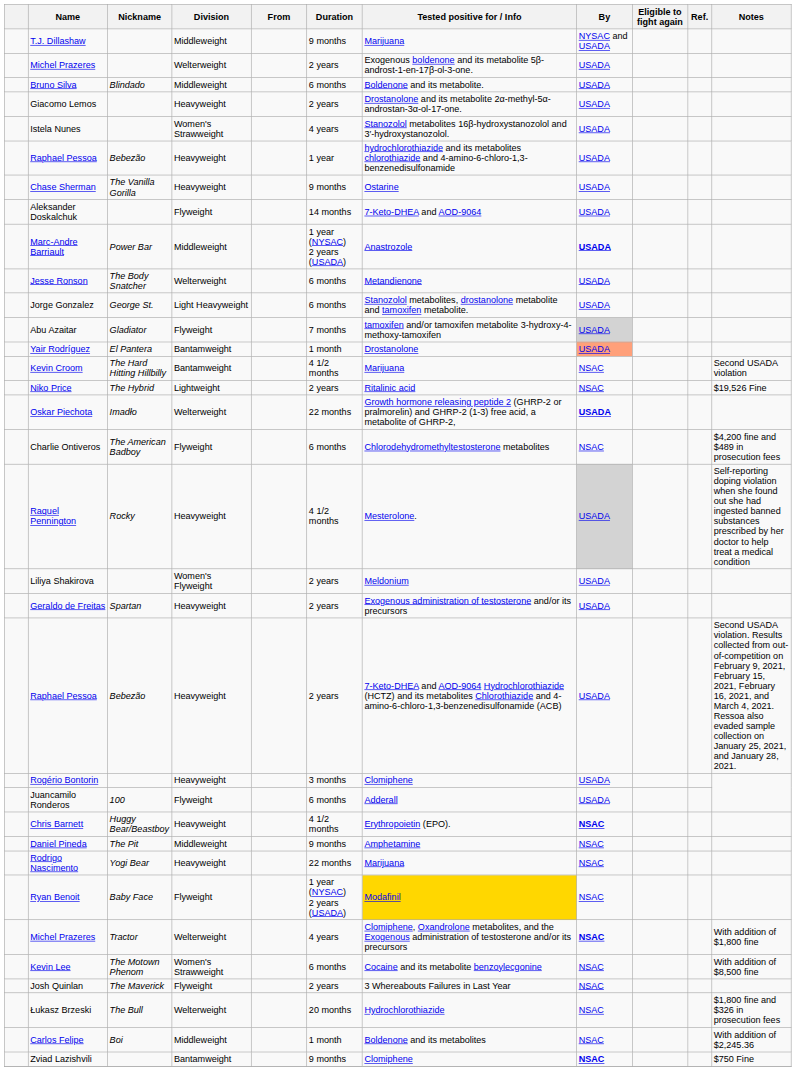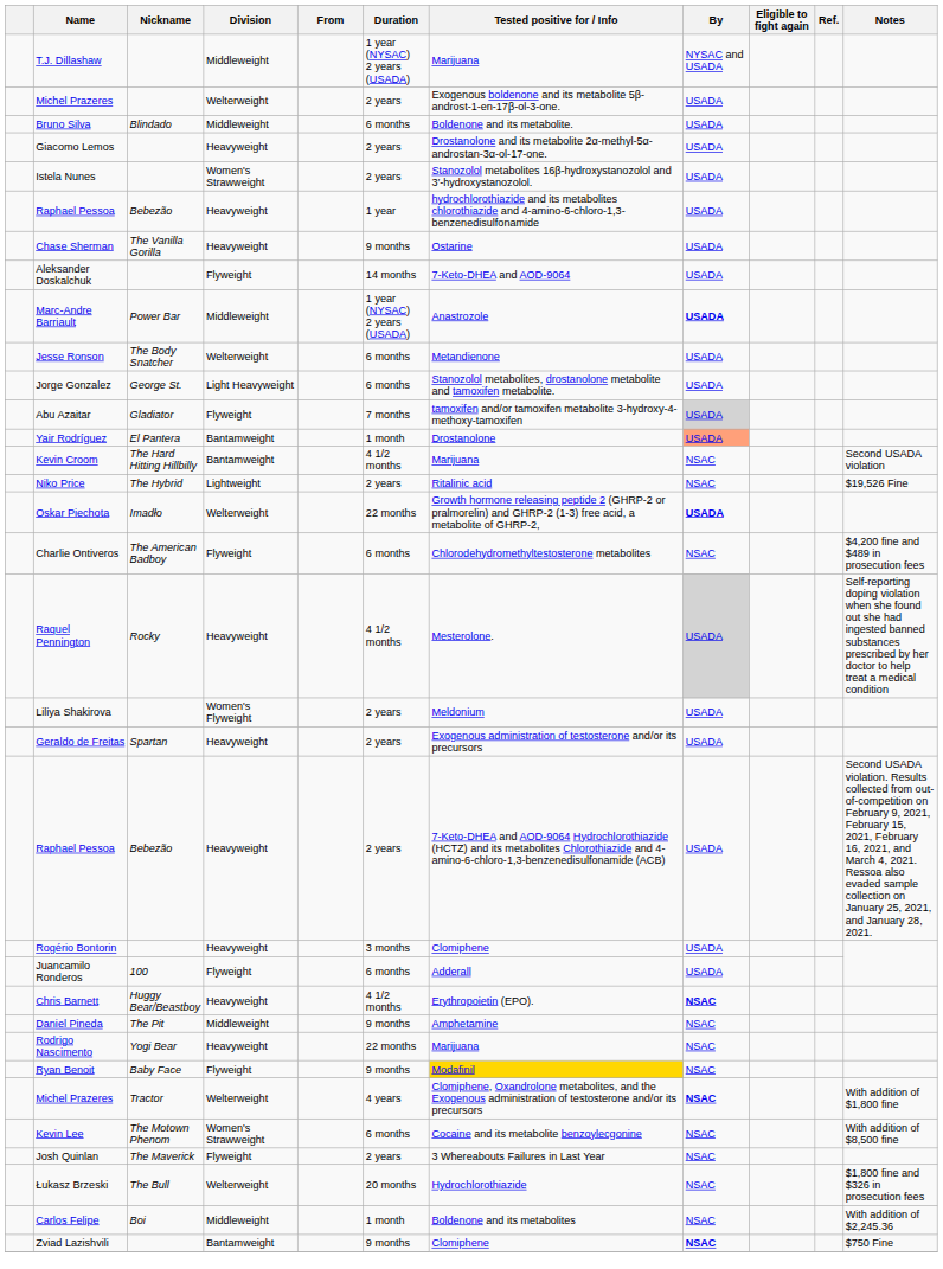T.J. Dillashaw | Duration: 9 months -> 1 year (NYSAC) 2 years (USADA)
Istela Nunes | Duration: 4 years -> 2 years
Ryan Benoit | Duration: 1 year (NYSAC) 2 years (USADA) -> 9 months
